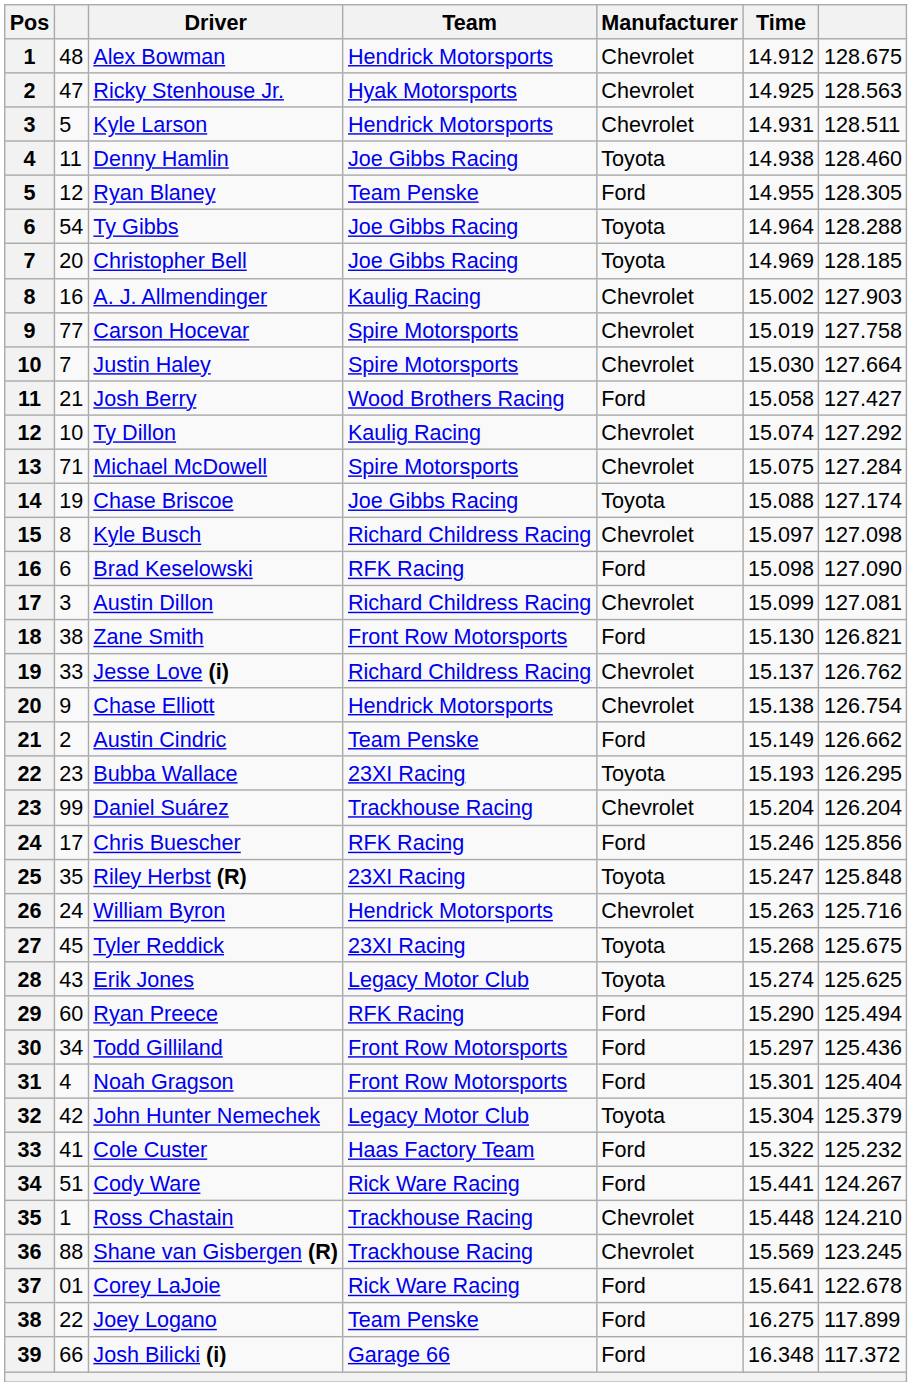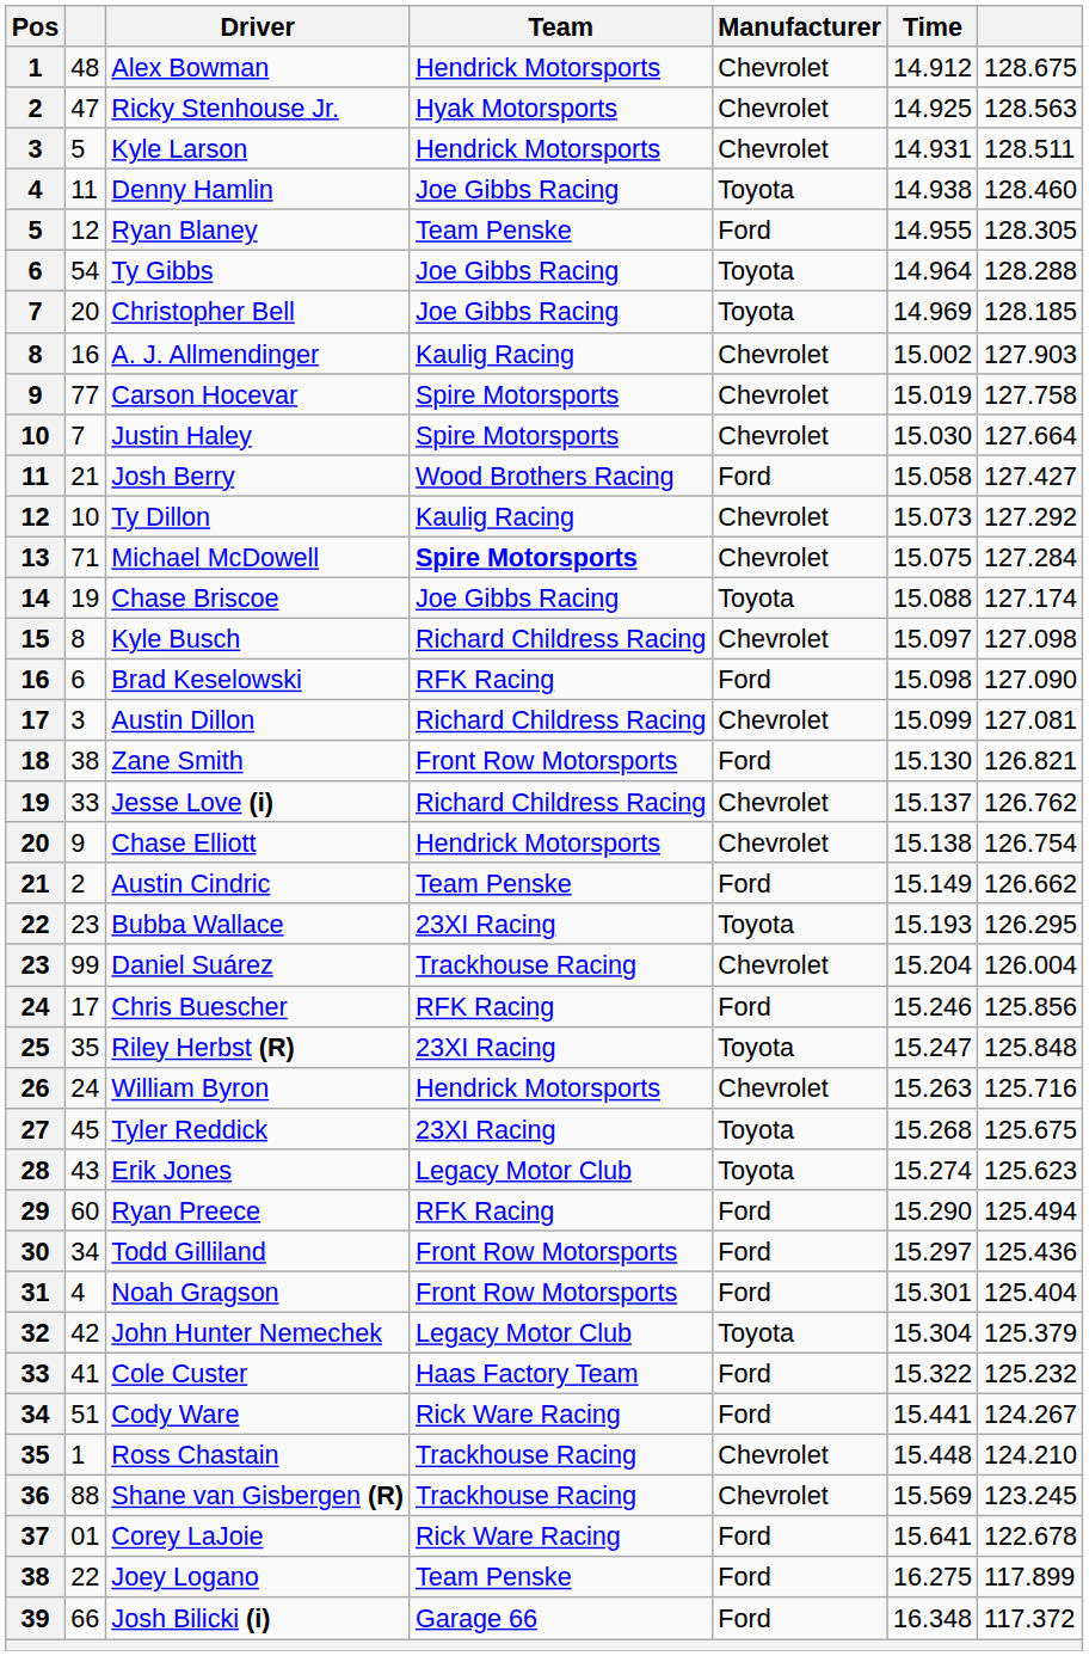Ty Dillon | Time: 15.074 -> 15.073
Michael McDowell | Team: normal -> bold
Daniel Suárez | column 7: 126.204 -> 126.004
Erik Jones | column 7: 125.625 -> 125.623
